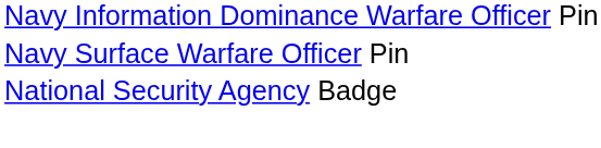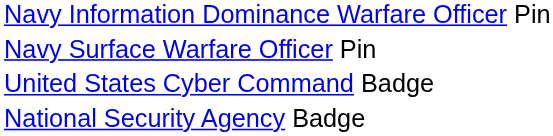+ row: United States Cyber Command Badge
